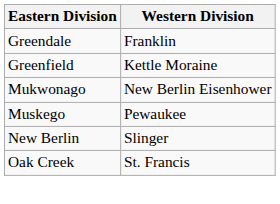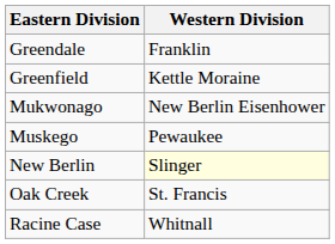New Berlin | Western Division: no background -> lightyellow background
+ row: Racine Case | Whitnall
